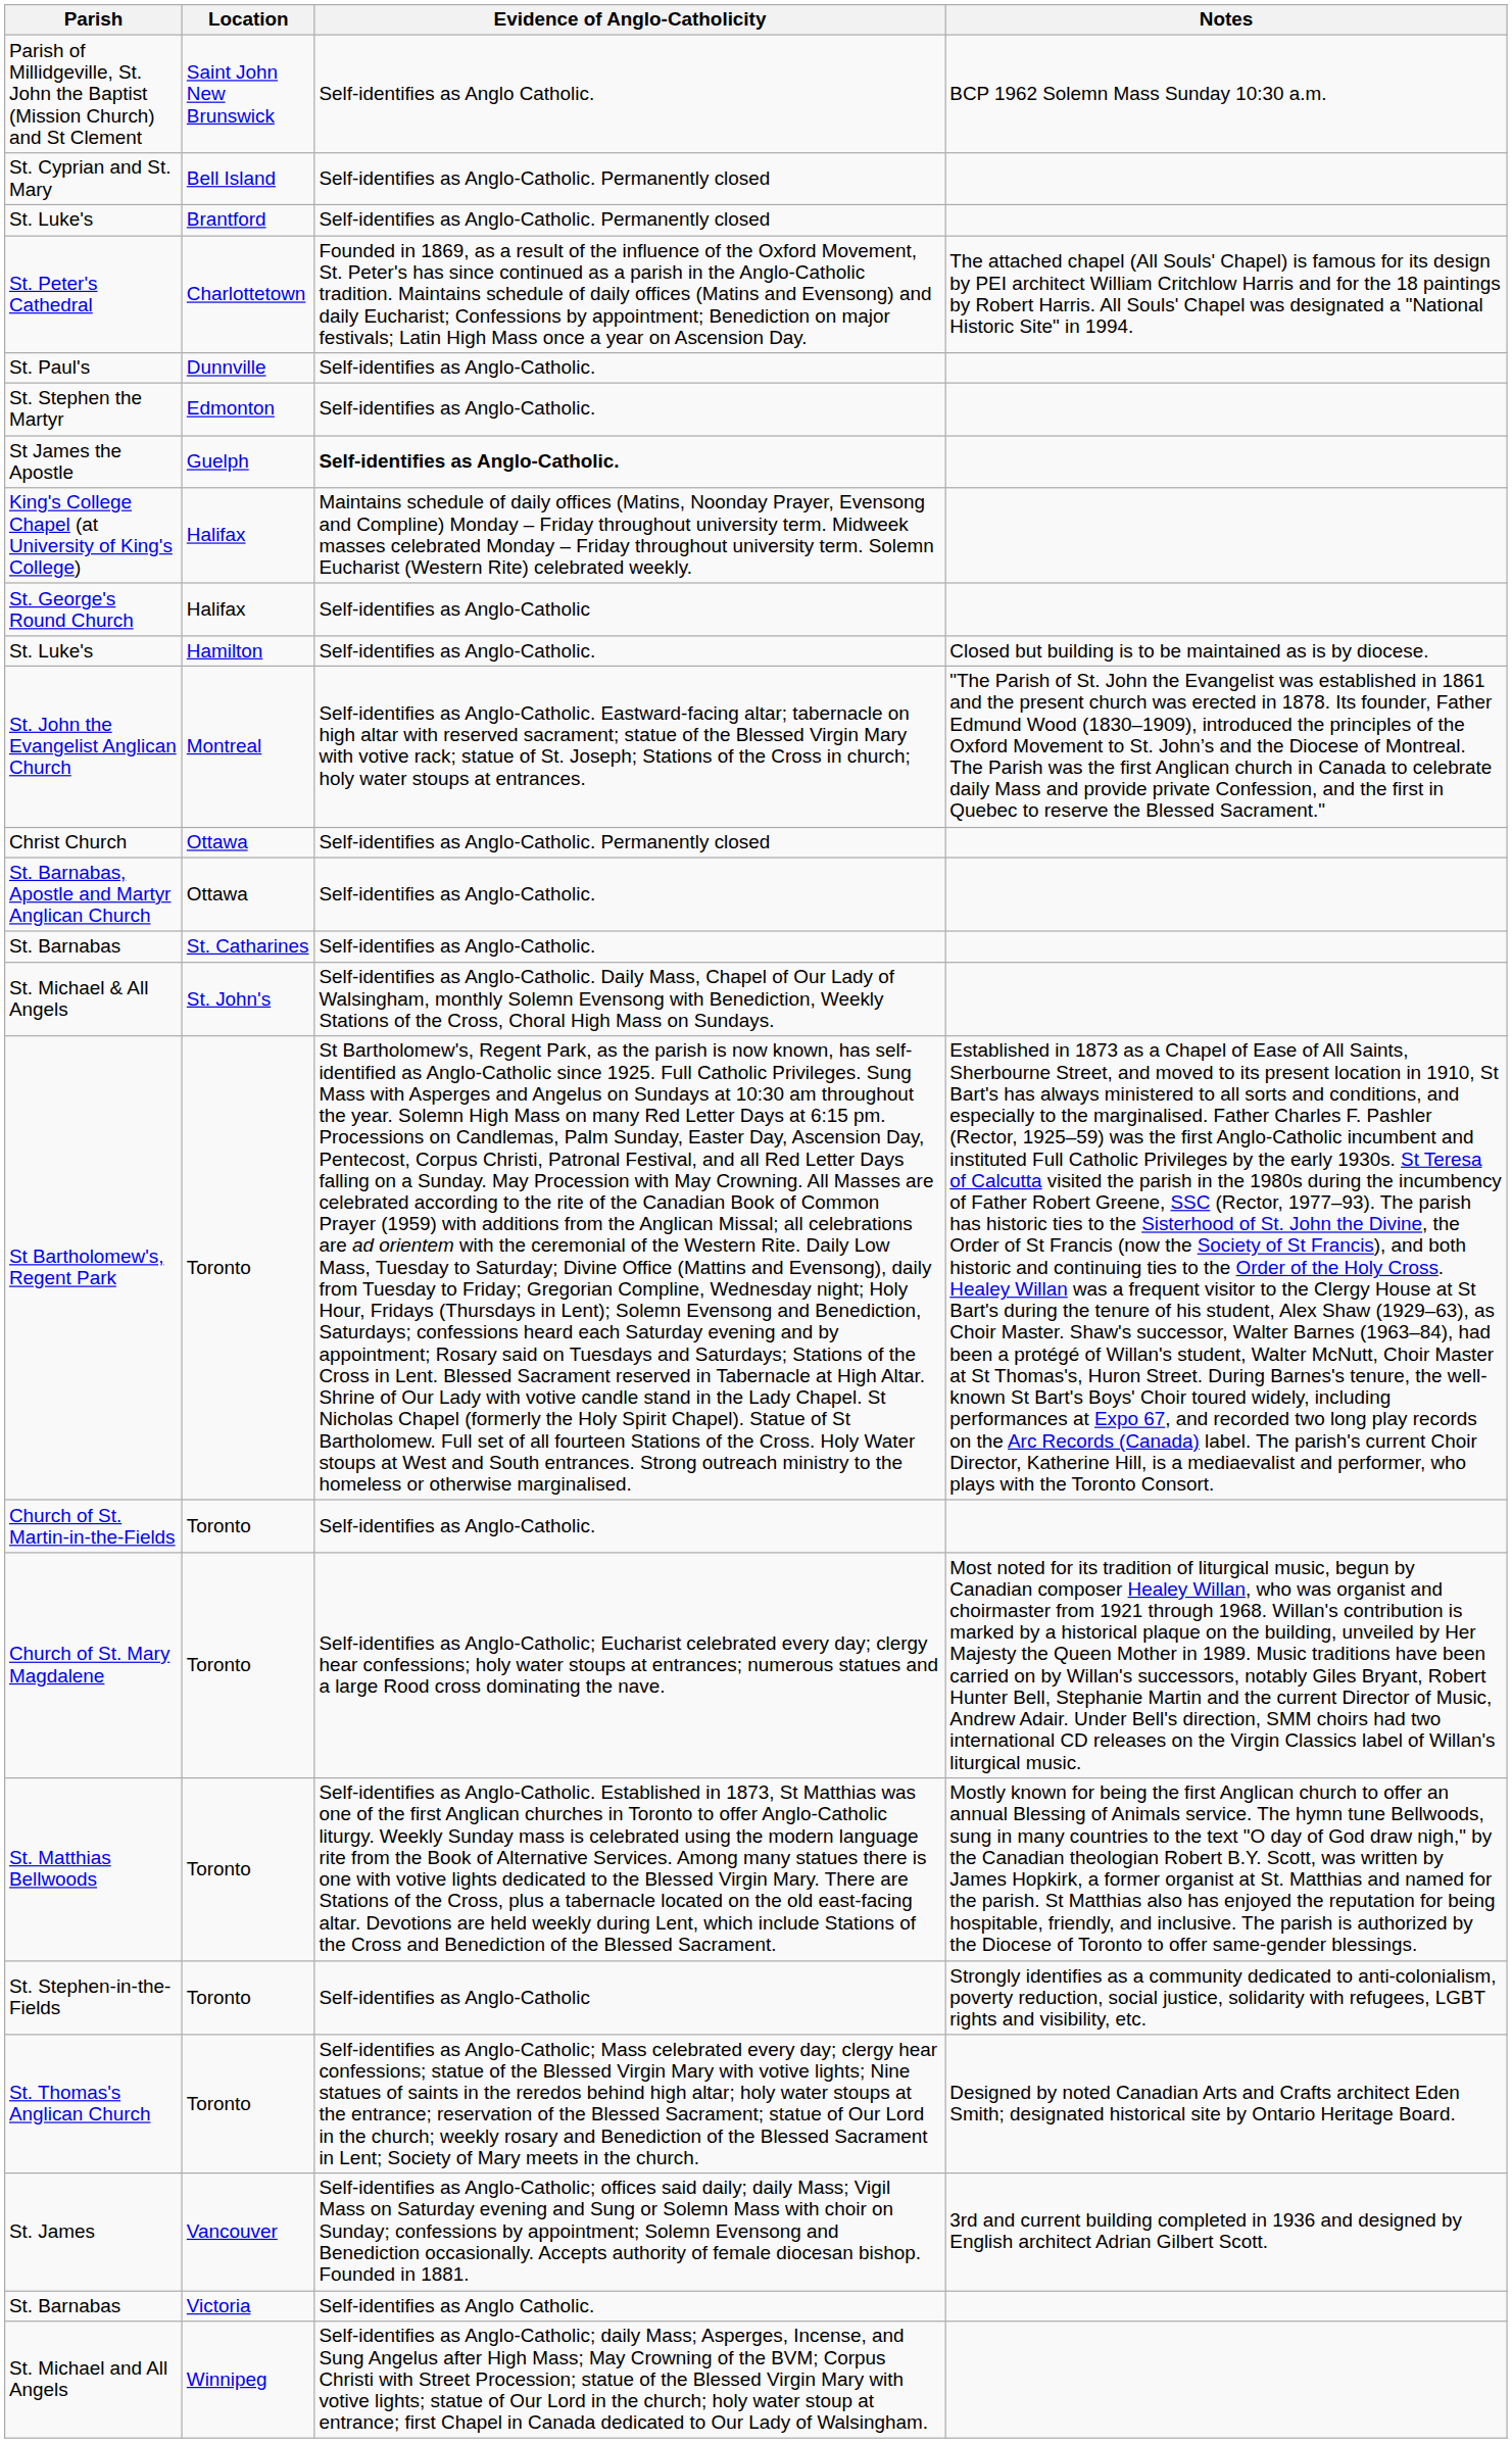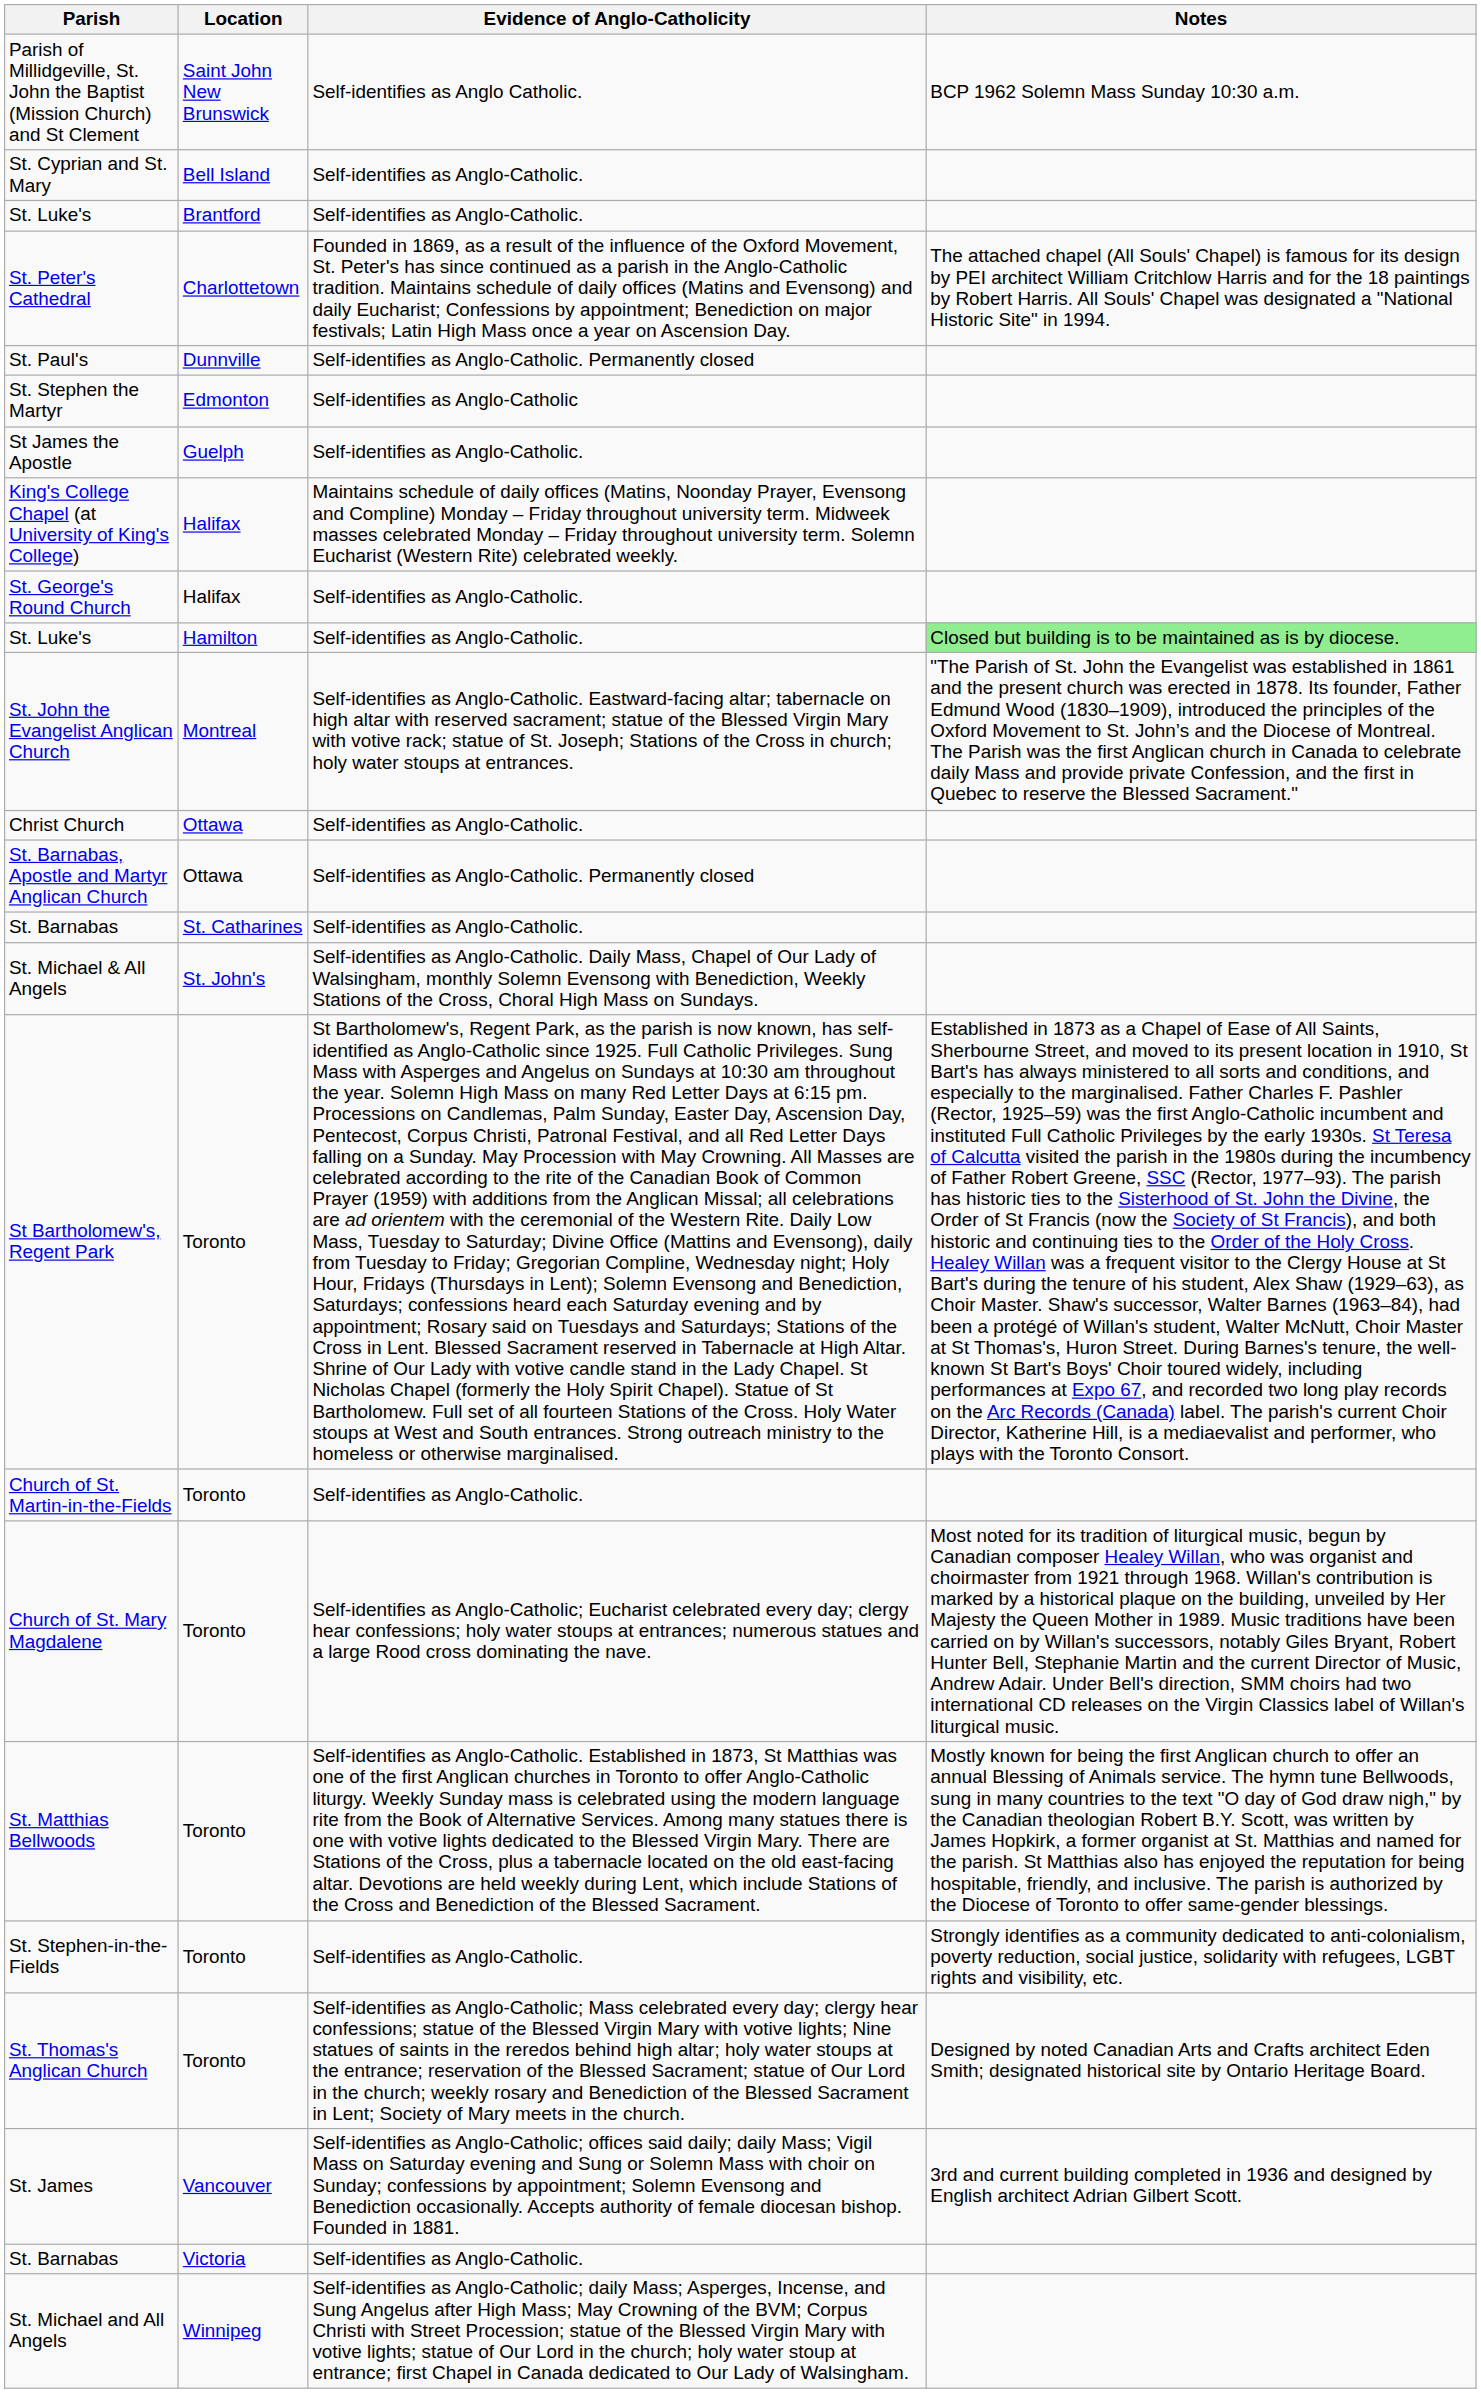St. Cyprian and St. Mary | Evidence of Anglo-Catholicity: Self-identifies as Anglo-Catholic. Permanently closed -> Self-identifies as Anglo-Catholic.
St. Luke's / Brantford | Evidence of Anglo-Catholicity: Self-identifies as Anglo-Catholic. Permanently closed -> Self-identifies as Anglo-Catholic.
St. Paul's | Evidence of Anglo-Catholicity: Self-identifies as Anglo-Catholic. -> Self-identifies as Anglo-Catholic. Permanently closed
St. Stephen the Martyr | Evidence of Anglo-Catholicity: Self-identifies as Anglo-Catholic. -> Self-identifies as Anglo-Catholic
St James the Apostle | Evidence of Anglo-Catholicity: bold -> normal
St. George's Round Church | Evidence of Anglo-Catholicity: Self-identifies as Anglo-Catholic -> Self-identifies as Anglo-Catholic.
St. Luke's / Hamilton | Notes: no background -> lightgreen background
Christ Church | Evidence of Anglo-Catholicity: Self-identifies as Anglo-Catholic. Permanently closed -> Self-identifies as Anglo-Catholic.
St. Barnabas, Apostle and Martyr Anglican Church | Evidence of Anglo-Catholicity: Self-identifies as Anglo-Catholic. -> Self-identifies as Anglo-Catholic. Permanently closed
St. Stephen-in-the-Fields | Evidence of Anglo-Catholicity: Self-identifies as Anglo-Catholic -> Self-identifies as Anglo-Catholic.
St. Barnabas / Victoria | Evidence of Anglo-Catholicity: Self-identifies as Anglo Catholic. -> Self-identifies as Anglo-Catholic.
